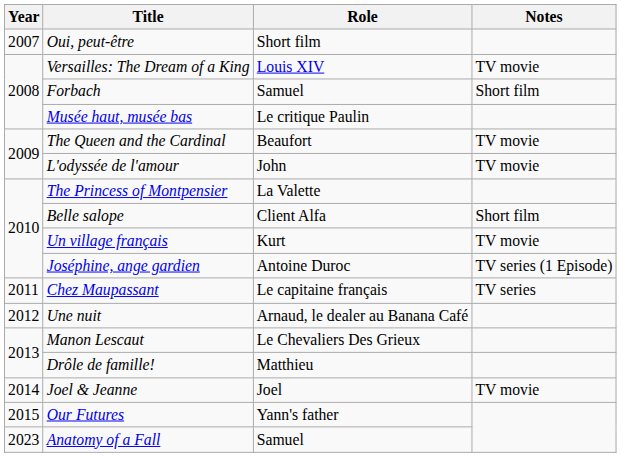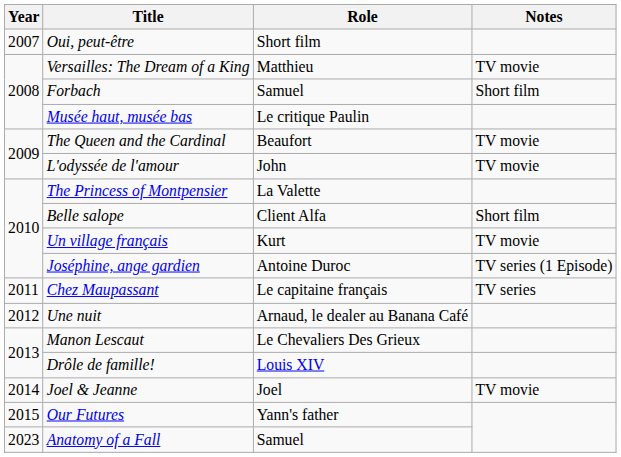Versailles: The Dream of a King | Role: Louis XIV -> Matthieu
Drôle de famille! | Role: Matthieu -> Louis XIV
